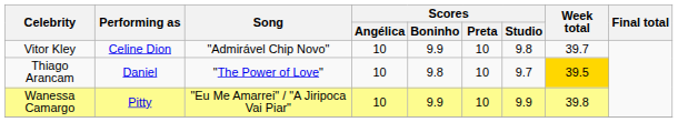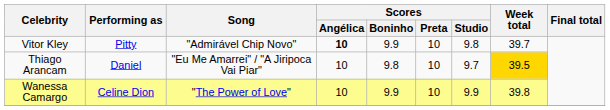Vitor Kley | Performing as: Celine Dion -> Pitty
Vitor Kley | Scores / Angélica: normal -> bold
Thiago Arancam | Song: "The Power of Love" -> "Eu Me Amarrei" / "A Jiripoca Vai Piar"
Wanessa Camargo | Performing as: Pitty -> Celine Dion
Wanessa Camargo | Song: "Eu Me Amarrei" / "A Jiripoca Vai Piar" -> "The Power of Love"
